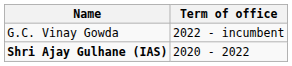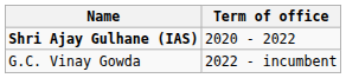rows swapped: Shri Ajay Gulhane (IAS) <-> G.C. Vinay Gowda
